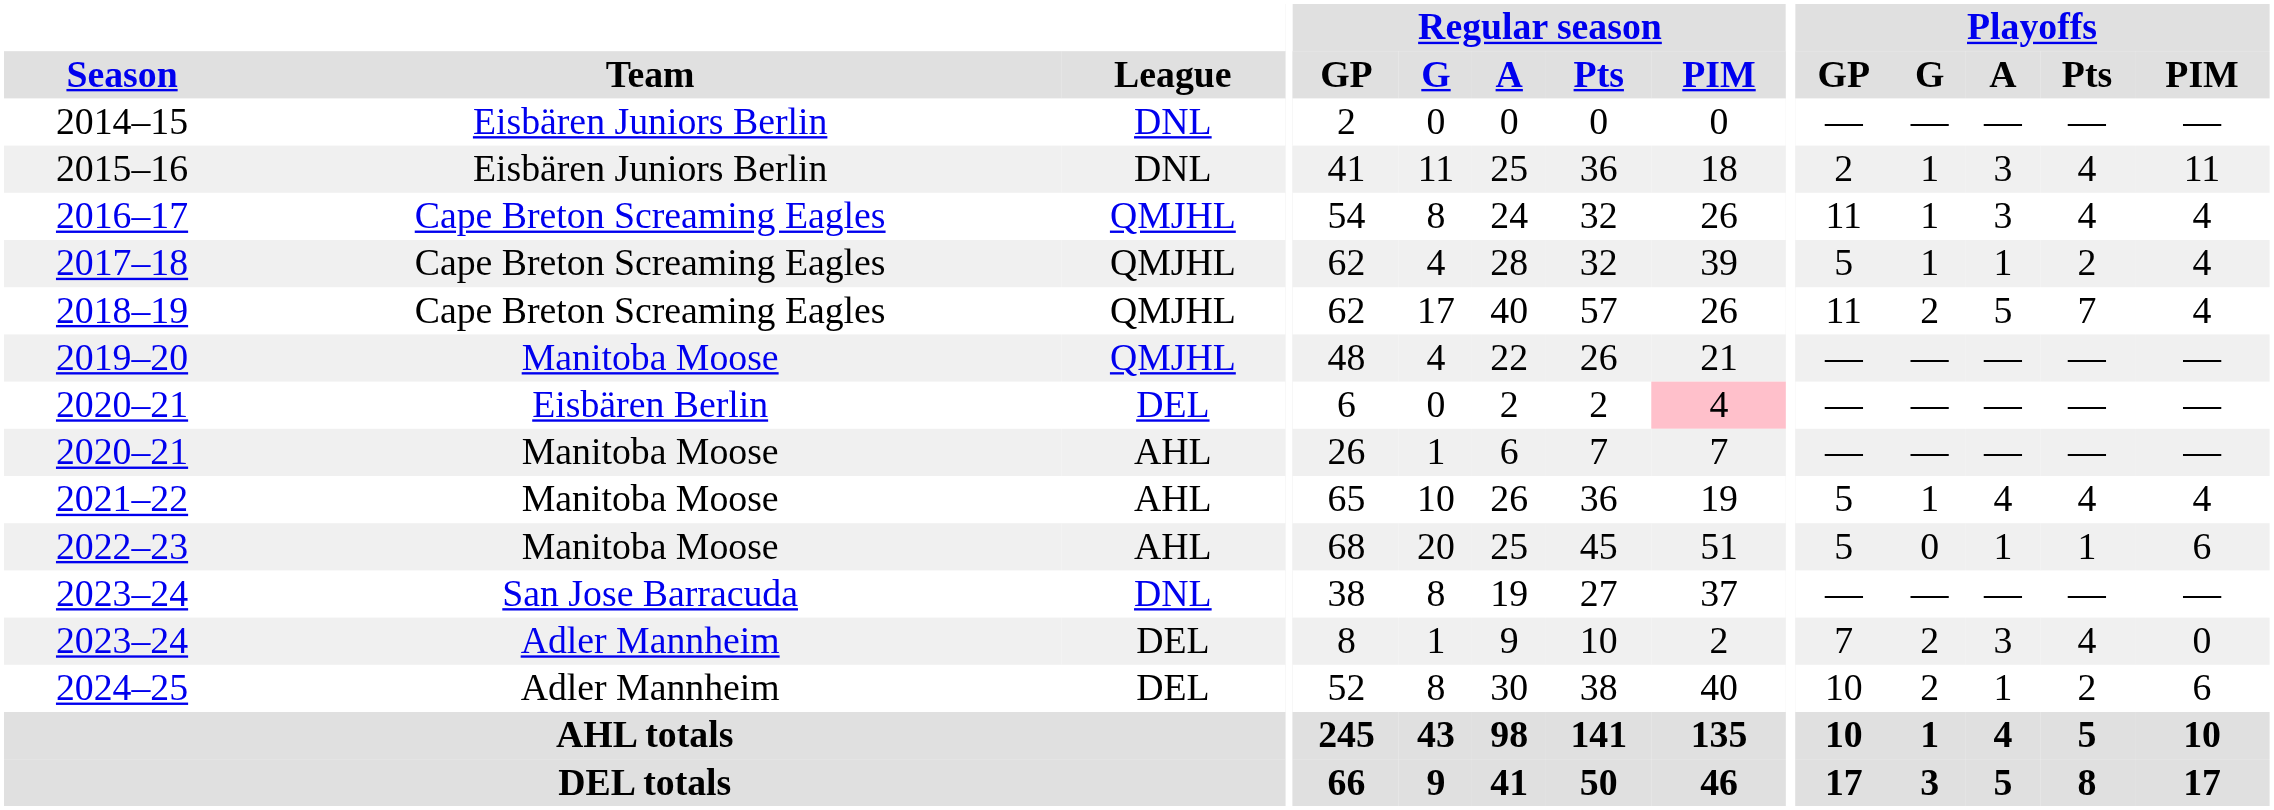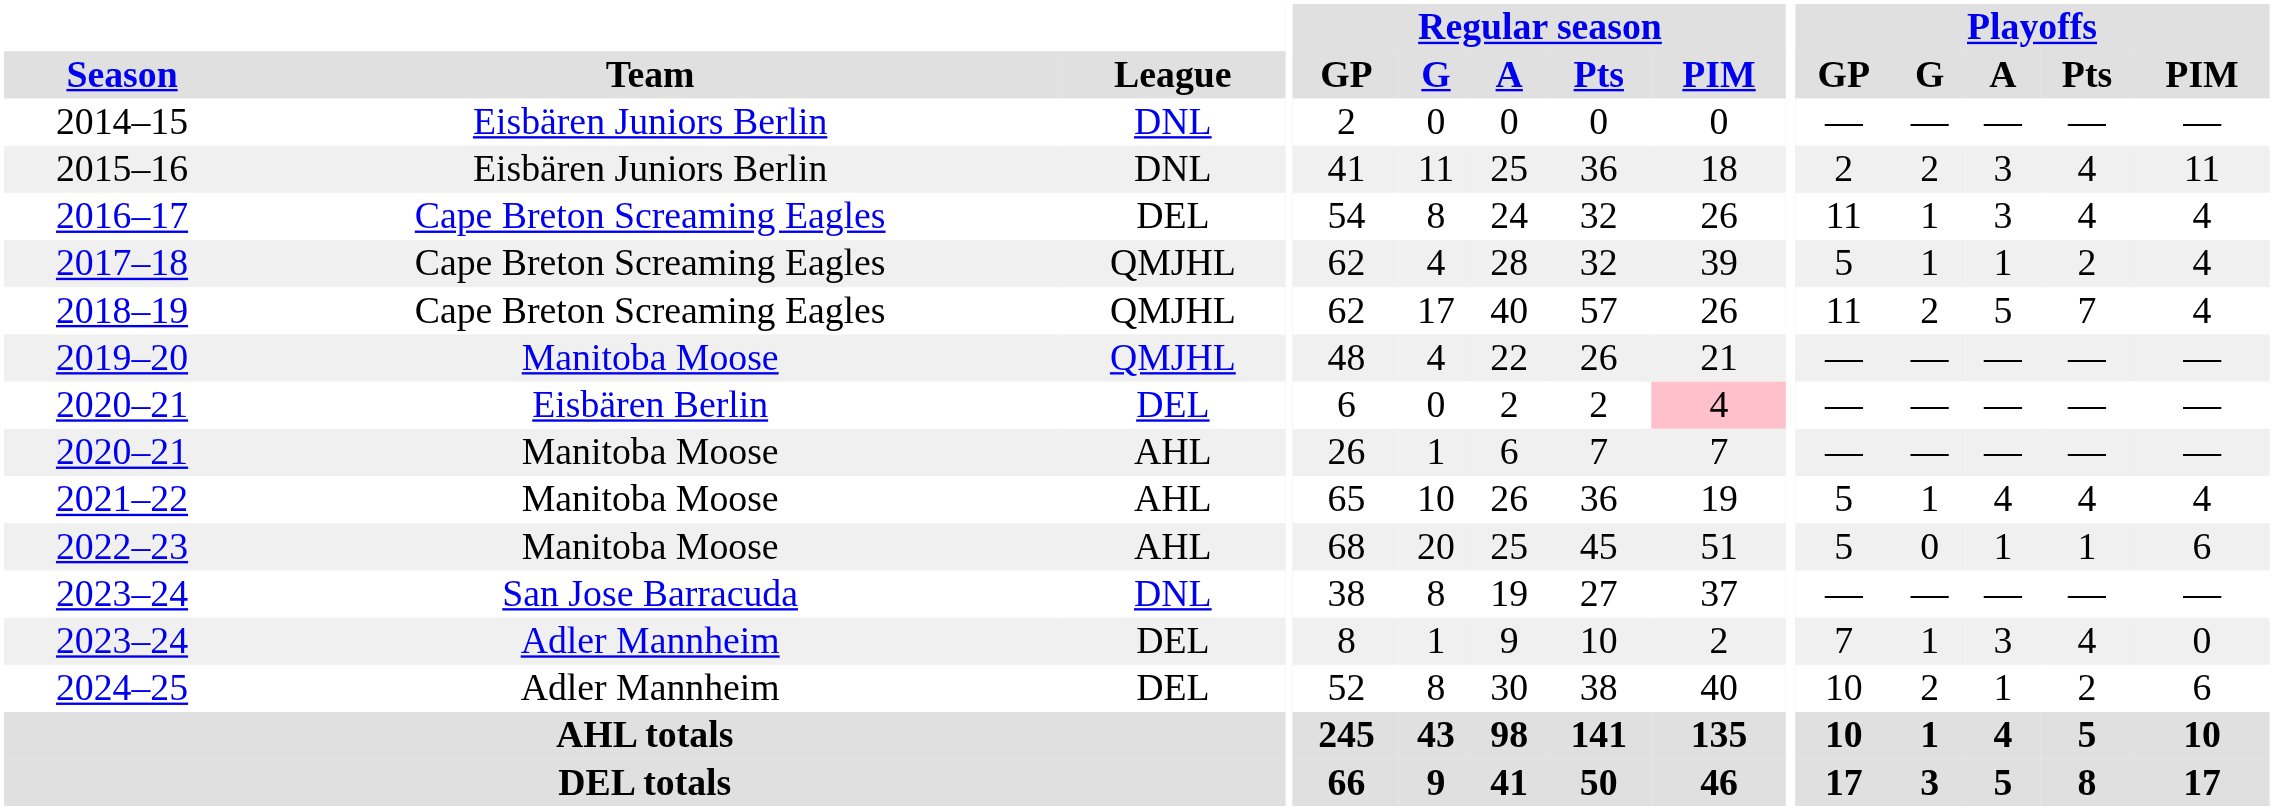2015–16 | Playoffs / G: 1 -> 2
2016–17 | League: QMJHL -> DEL
2023–24 / Adler Mannheim | Playoffs / G: 2 -> 1
